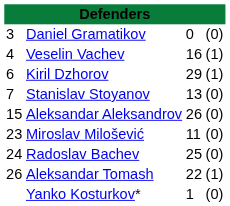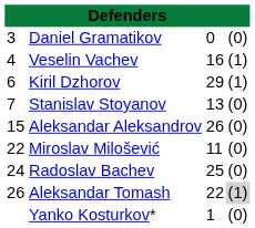Miroslav Milošević | column 1: 23 -> 22
Aleksandar Tomash | column 4: no background -> lightgrey background
